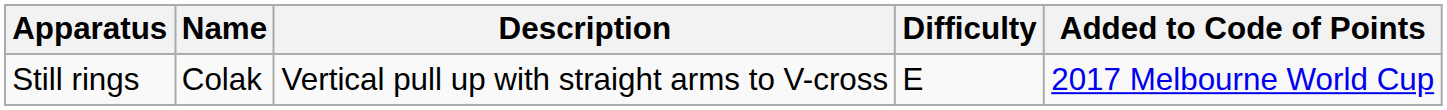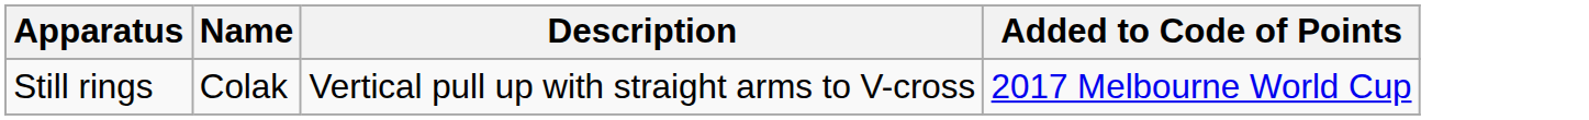- column: Difficulty | E
